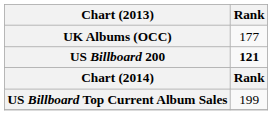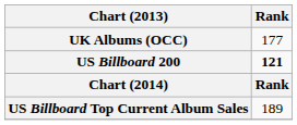US Billboard Top Current Album Sales | Rank: 199 -> 189
